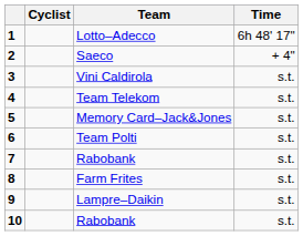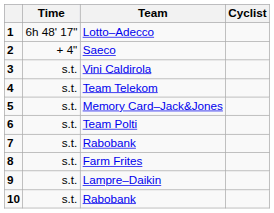columns swapped: Cyclist <-> Time
